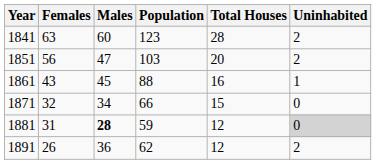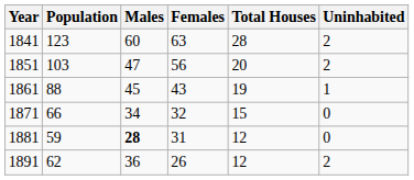columns swapped: Population <-> Females
1861 | Total Houses: 16 -> 19
1881 | Uninhabited: lightgrey background -> no background
